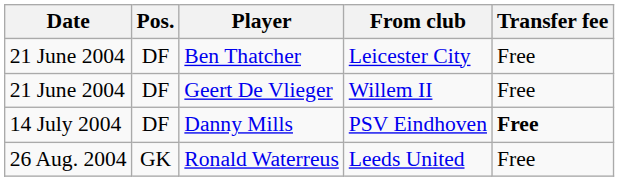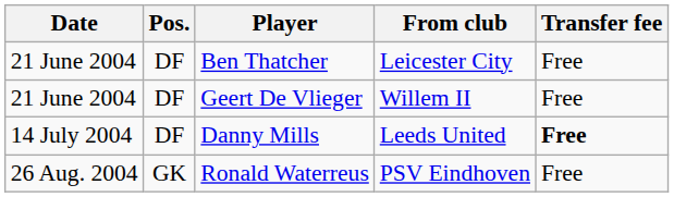Danny Mills | From club: PSV Eindhoven -> Leeds United
Ronald Waterreus | From club: Leeds United -> PSV Eindhoven
